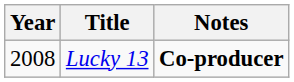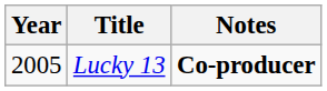Lucky 13 | Year: 2008 -> 2005
